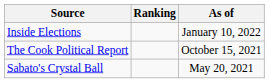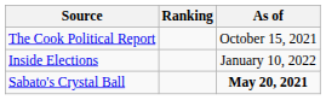rows swapped: The Cook Political Report <-> Inside Elections
Sabato's Crystal Ball | As of: normal -> bold
